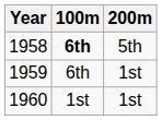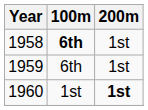1958 | 200m: 5th -> 1st
1960 | 200m: normal -> bold
